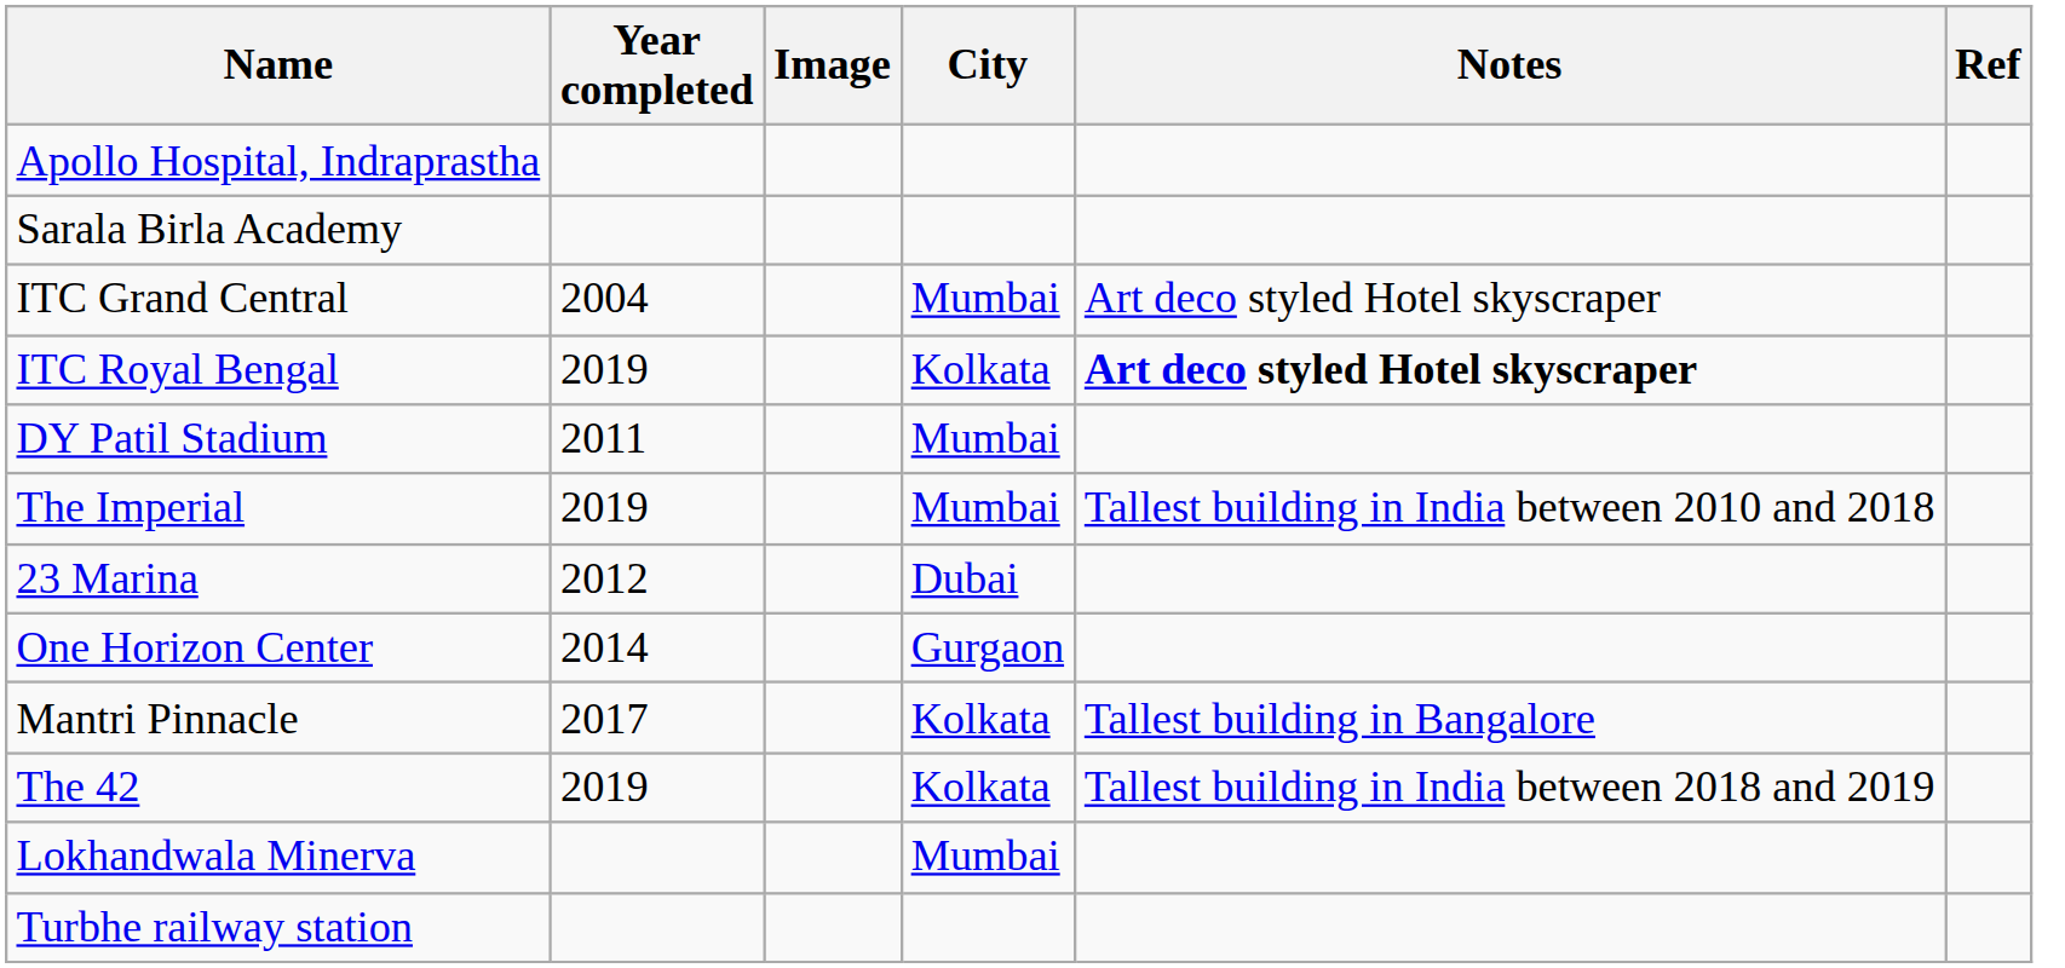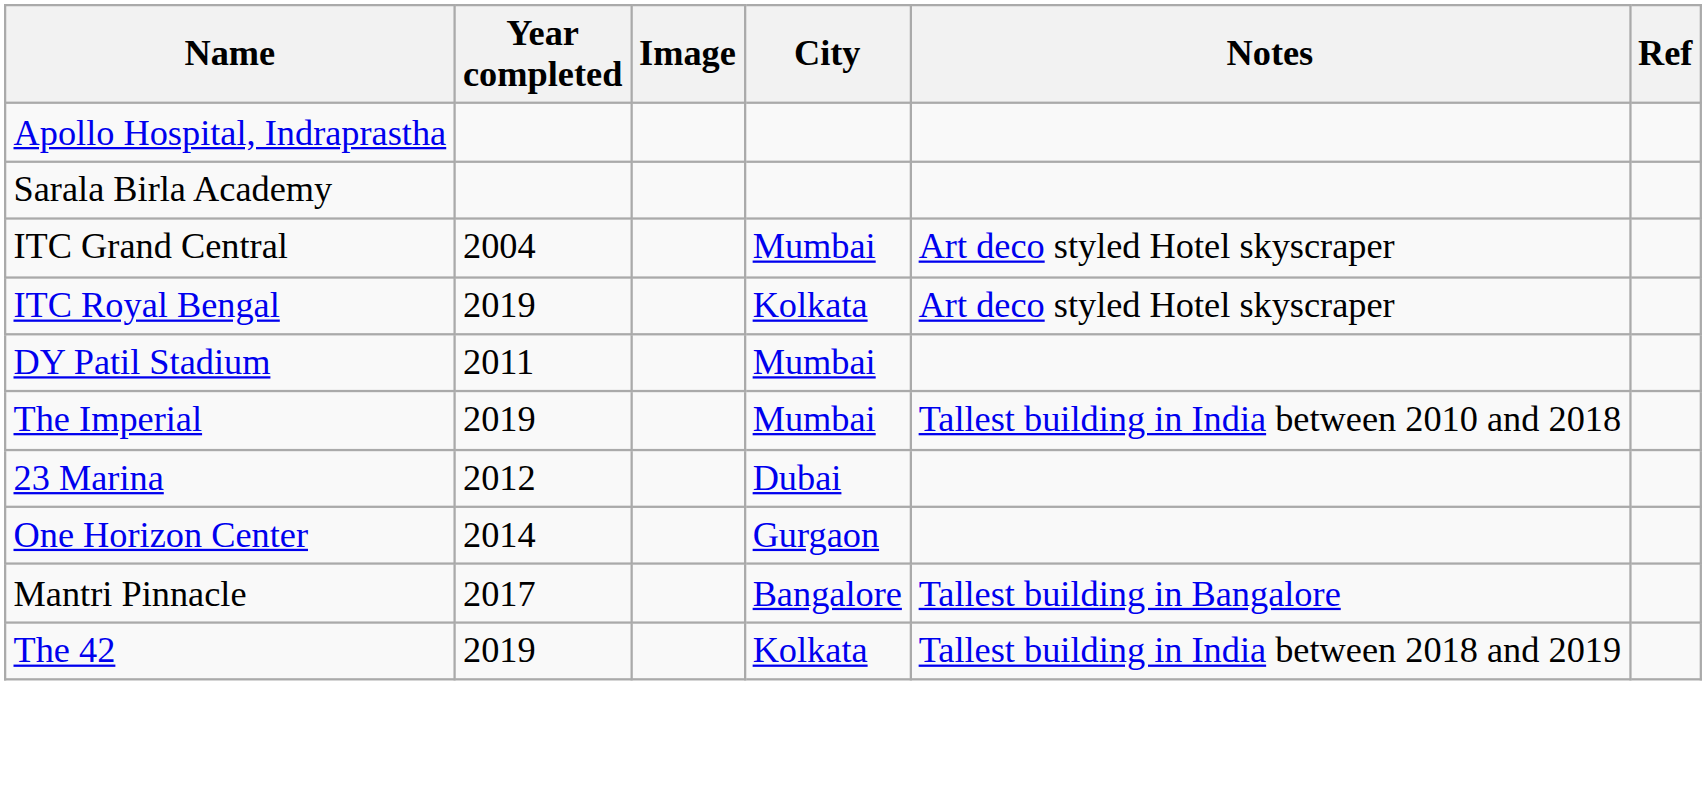ITC Royal Bengal | Notes: bold -> normal
Mantri Pinnacle | City: Kolkata -> Bangalore
- row: Lokhandwala Minerva | Mumbai
- row: Turbhe railway station
